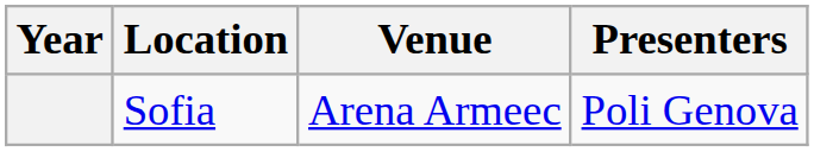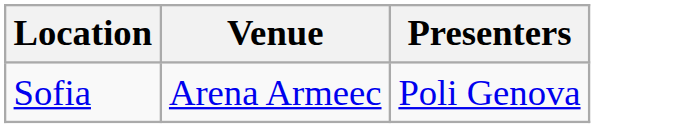- column: Year
